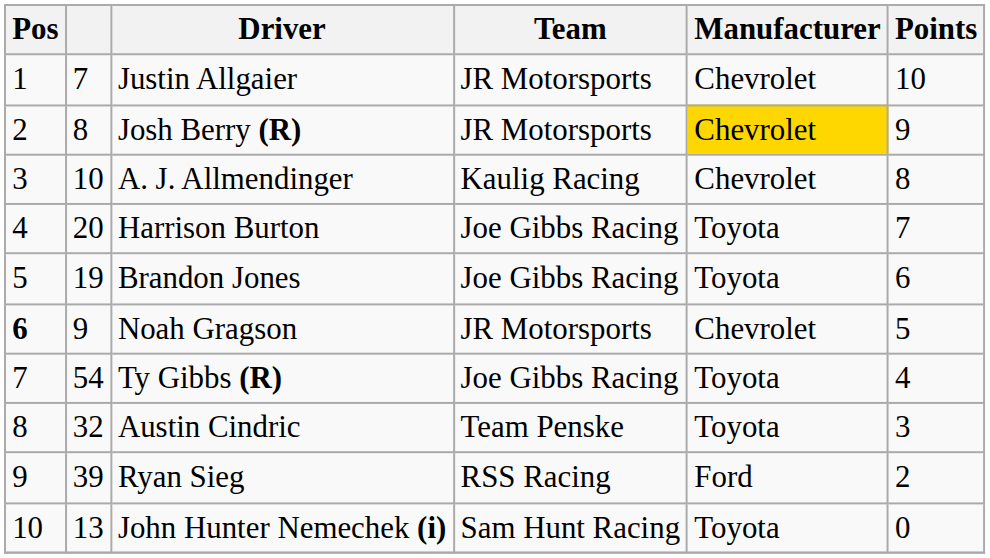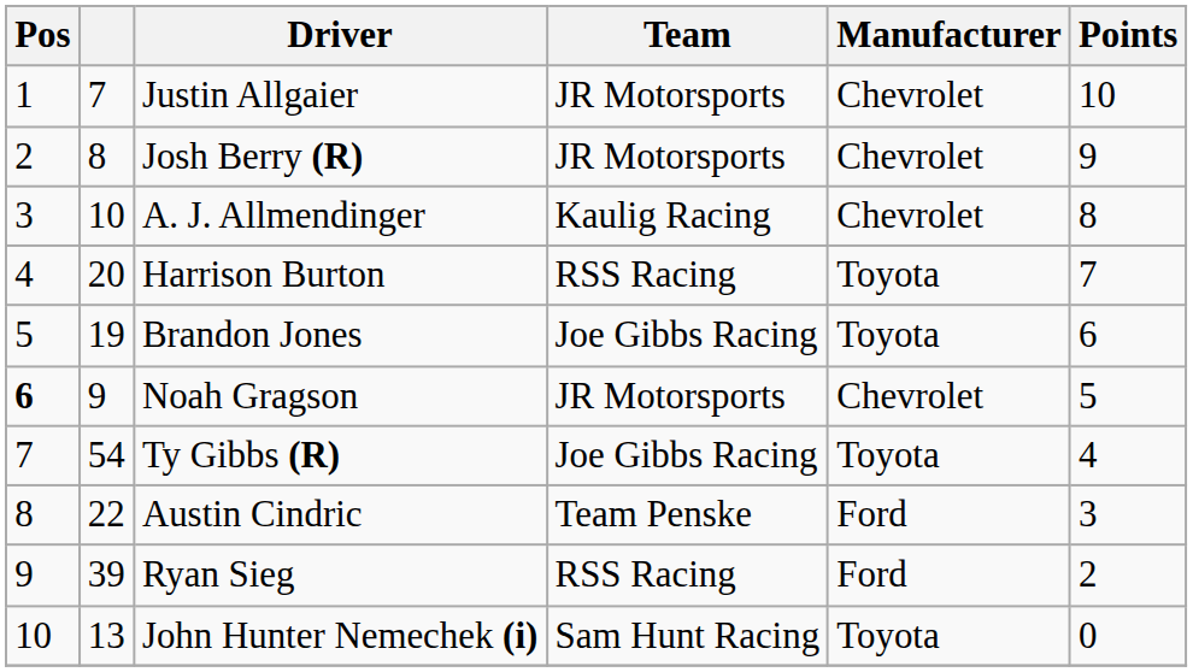Josh Berry (R) | Manufacturer: gold background -> no background
Harrison Burton | Team: Joe Gibbs Racing -> RSS Racing
Austin Cindric | column 2: 32 -> 22
Austin Cindric | Manufacturer: Toyota -> Ford
